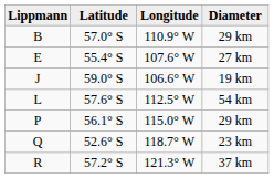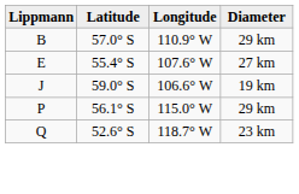- row: L | 57.6° S | 112.5° W | 54 km
- row: R | 57.2° S | 121.3° W | 37 km
